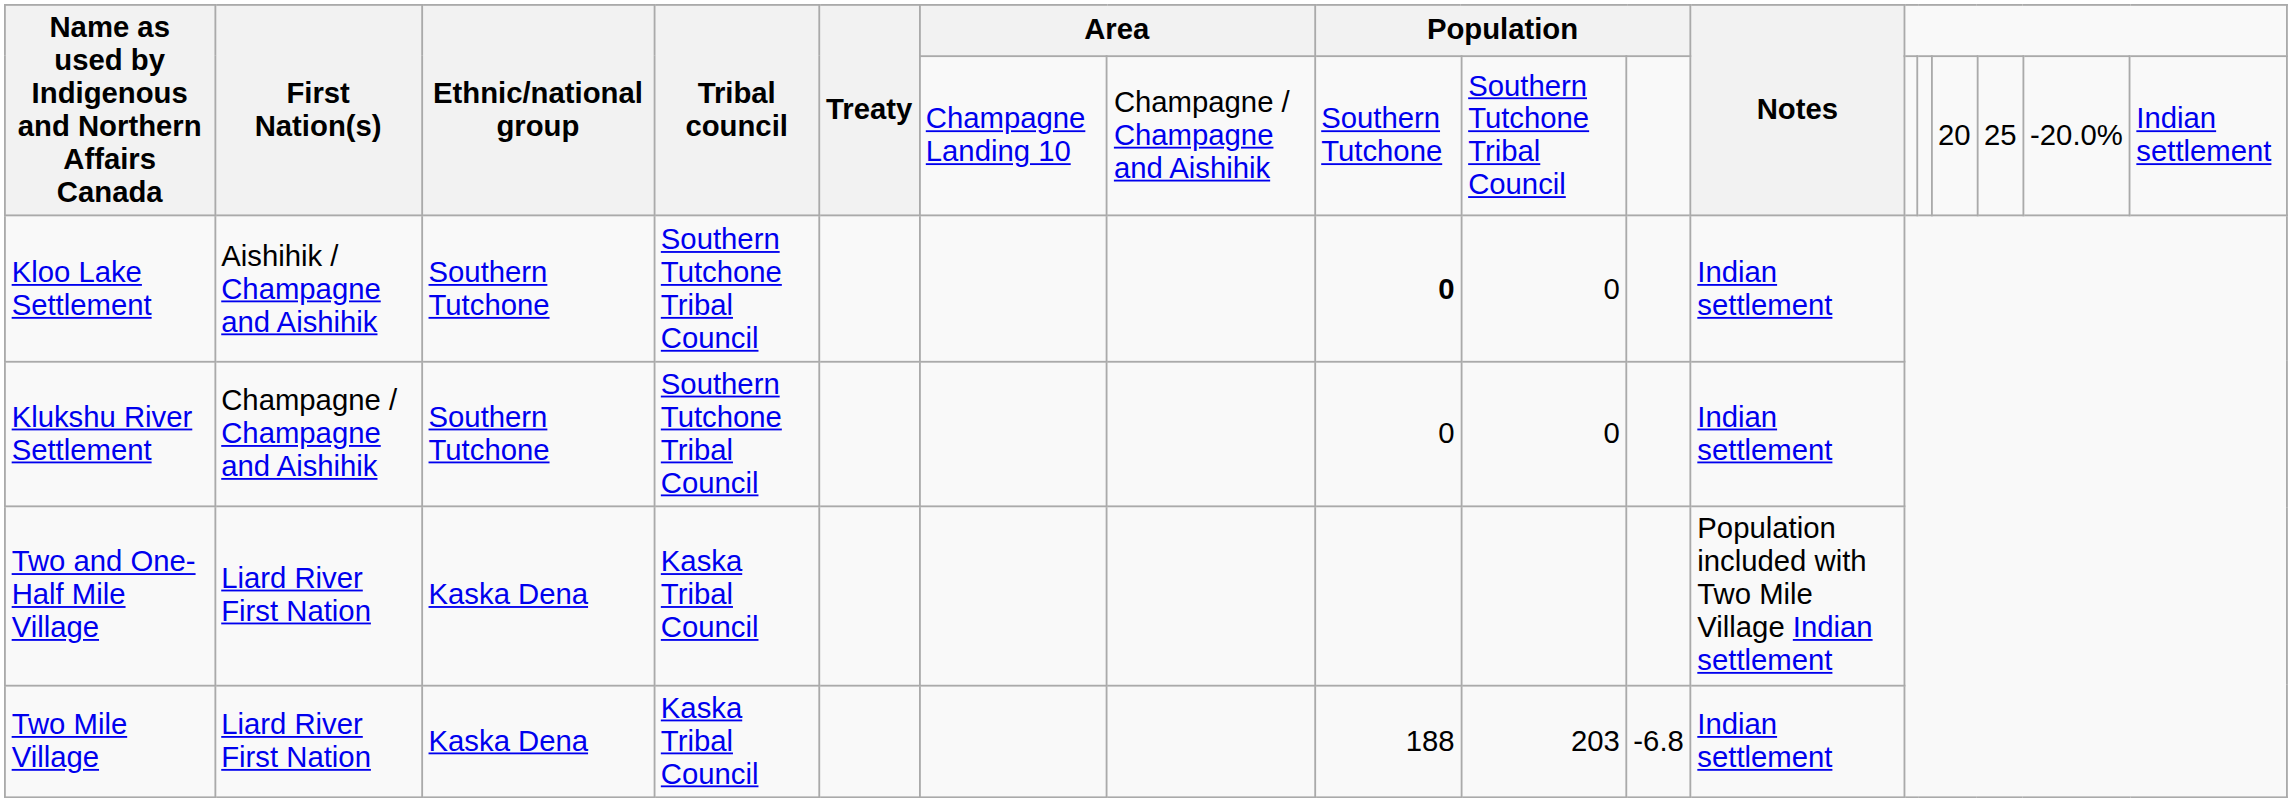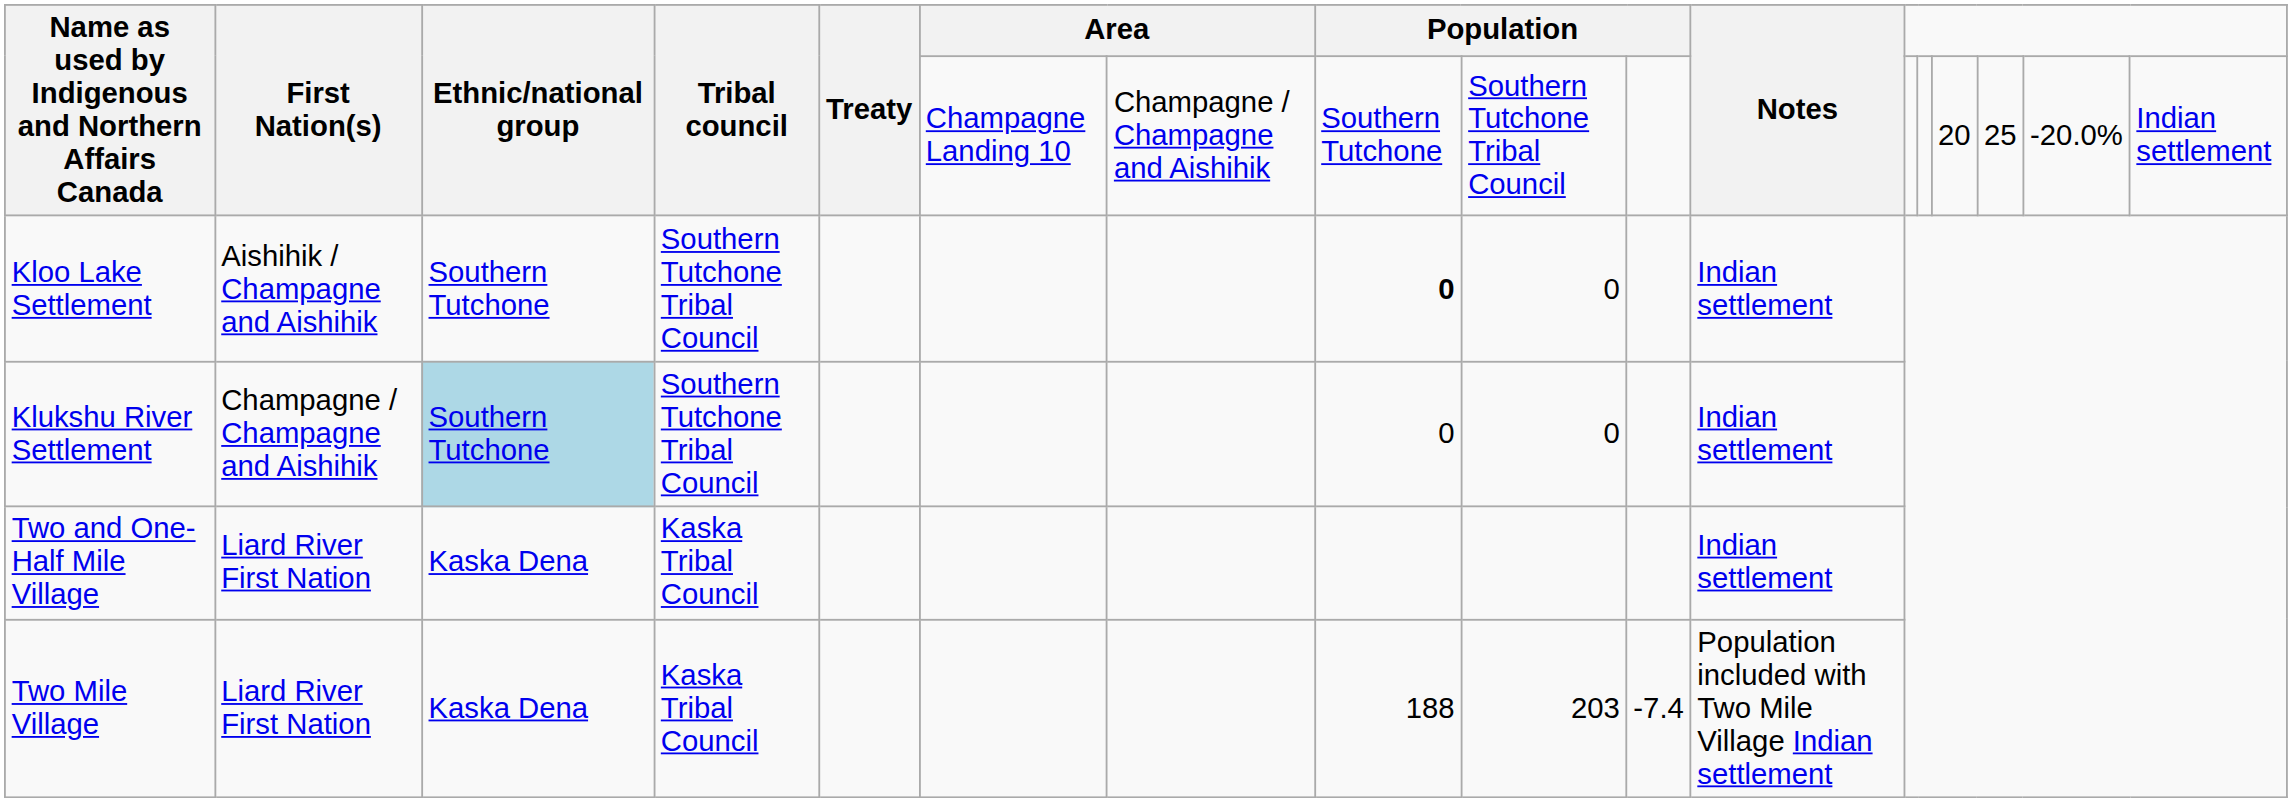Klukshu River Settlement | Ethnic/national group: no background -> lightblue background
Two and One-Half Mile Village | Notes: Population included with Two Mile Village Indian settlement -> Indian settlement
Two Mile Village | column 10: -6.8 -> -7.4
Two Mile Village | Notes: Indian settlement -> Population included with Two Mile Village Indian settlement
